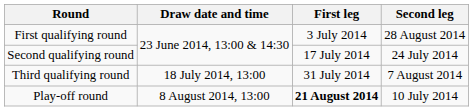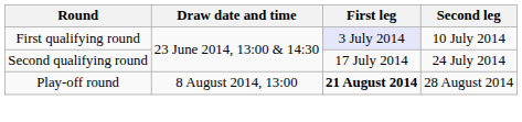First qualifying round | First leg: no background -> lavender background
First qualifying round | Second leg: 28 August 2014 -> 10 July 2014
- row: Third qualifying round | 18 July 2014, 13:00 | 31 July 2014 | 7 August 2014
Play-off round | Second leg: 10 July 2014 -> 28 August 2014
